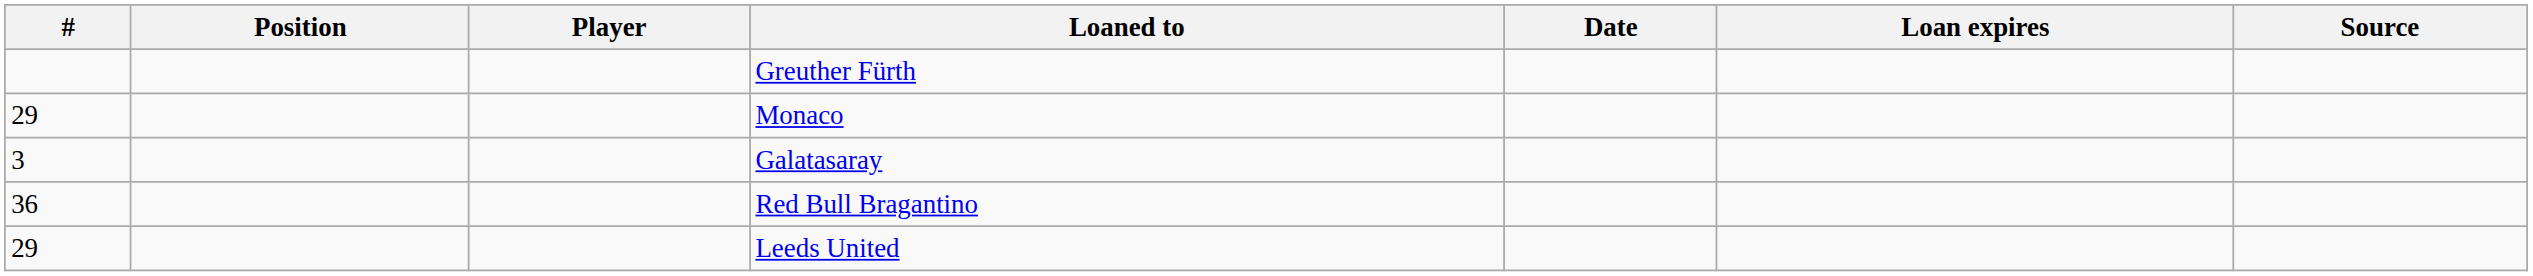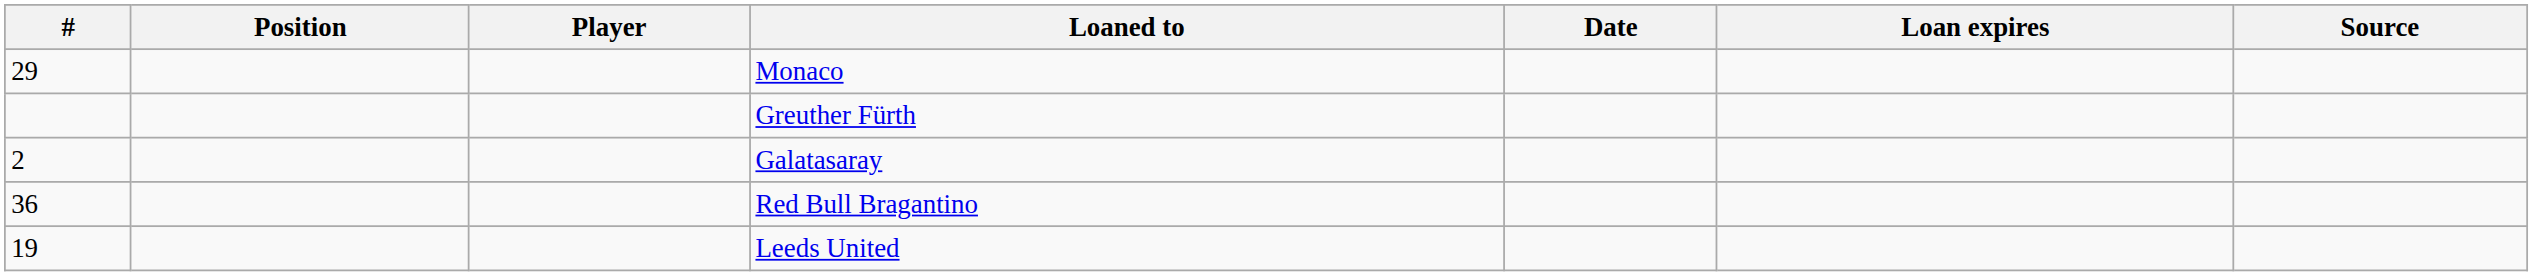rows swapped: Greuther Fürth <-> Monaco
Galatasaray | #: 3 -> 2
Leeds United | #: 29 -> 19
